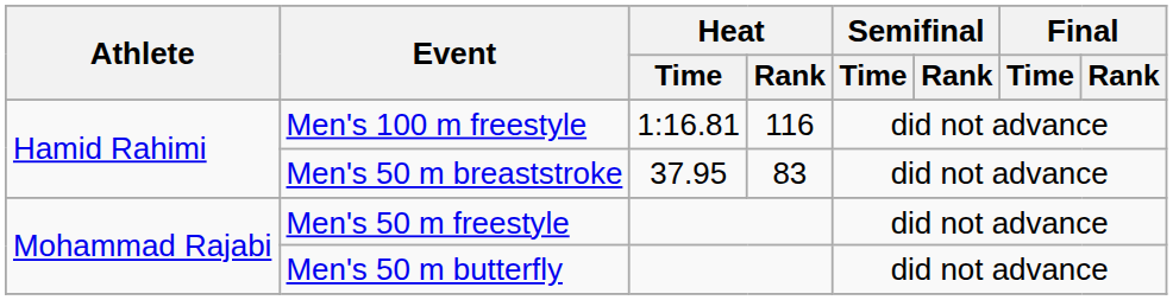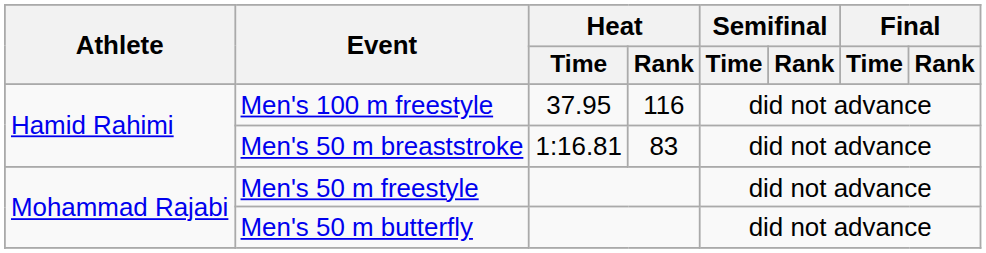Men's 100 m freestyle | Heat / Time: 1:16.81 -> 37.95
Men's 50 m breaststroke | Heat / Time: 37.95 -> 1:16.81
